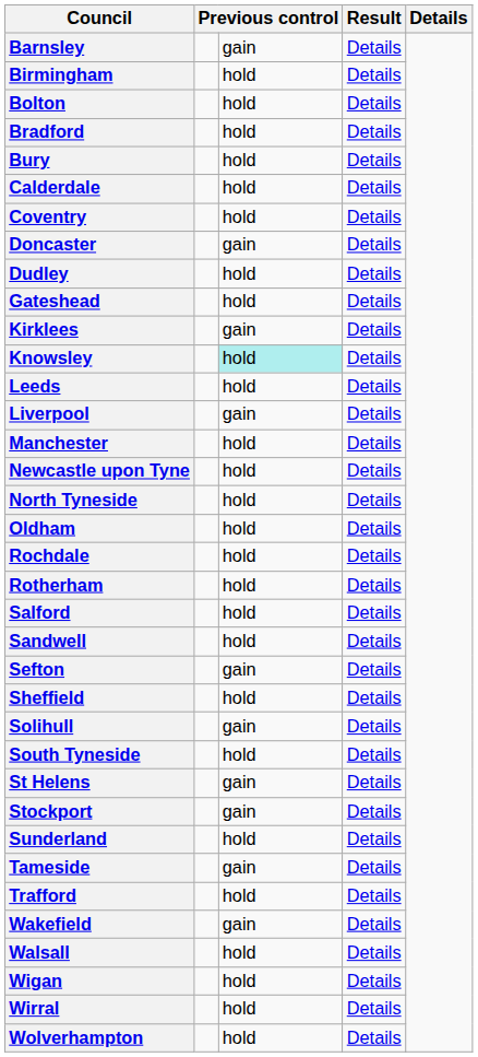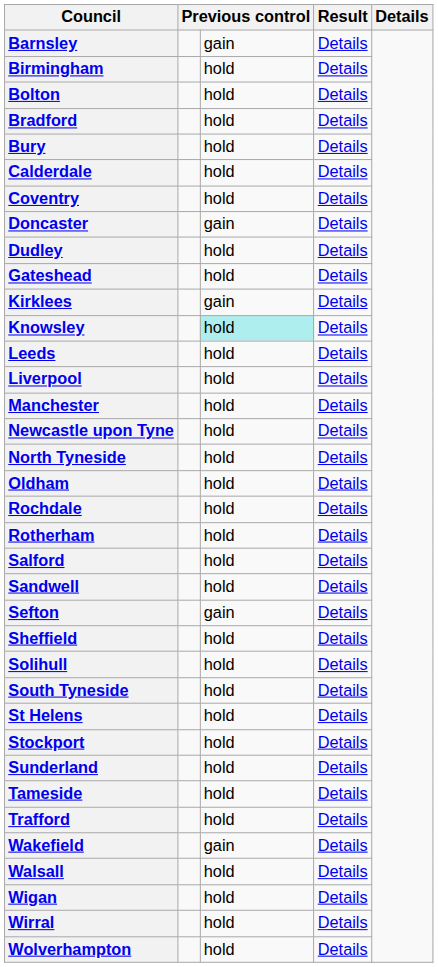Liverpool | column 3: gain -> hold
Solihull | column 3: gain -> hold
St Helens | column 3: gain -> hold
Stockport | column 3: gain -> hold
Tameside | column 3: gain -> hold
